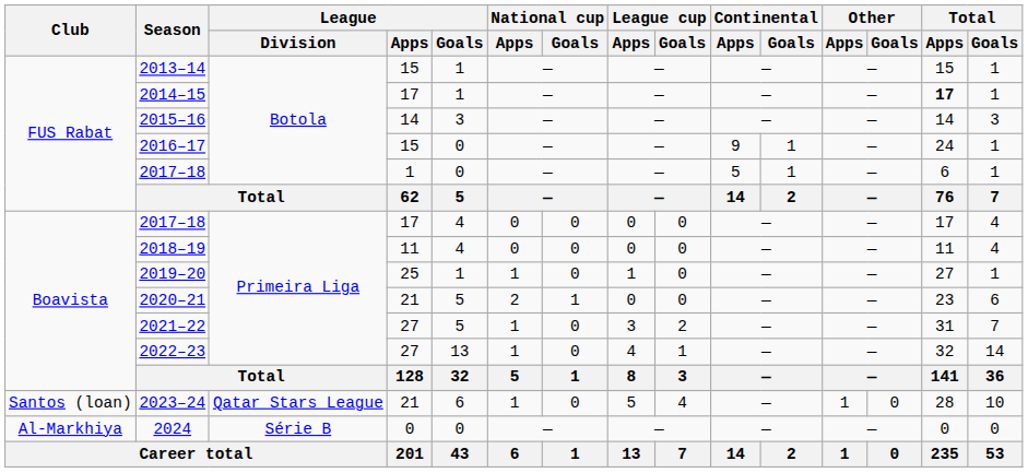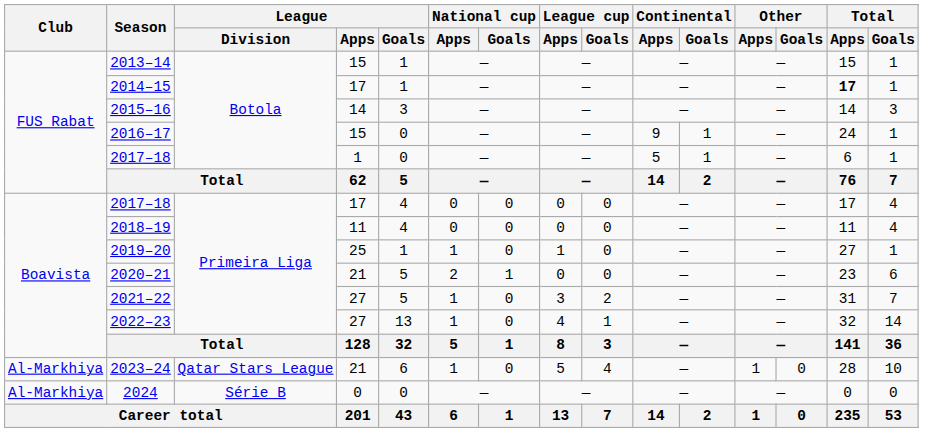2023–24 | Club: Santos (loan) -> Al-Markhiya
